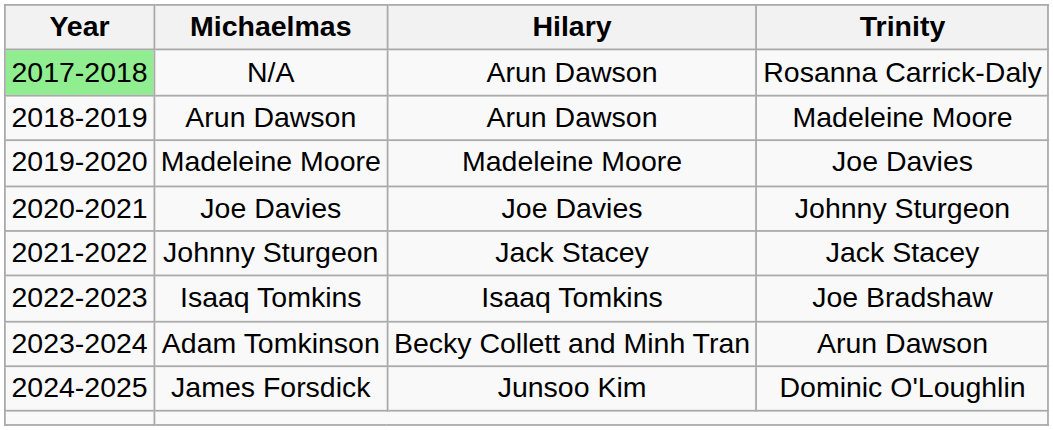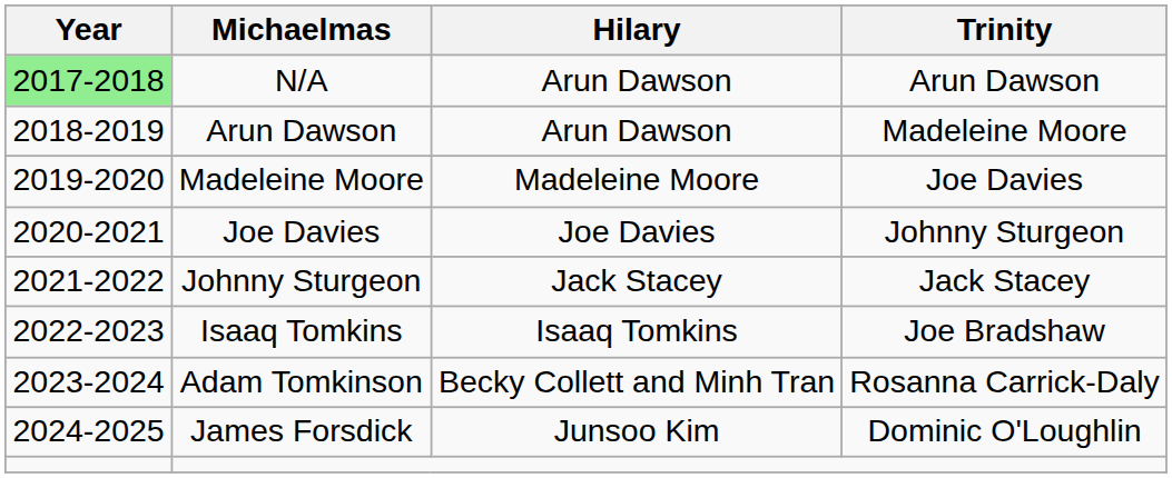N/A | Trinity: Rosanna Carrick-Daly -> Arun Dawson
Adam Tomkinson | Trinity: Arun Dawson -> Rosanna Carrick-Daly
